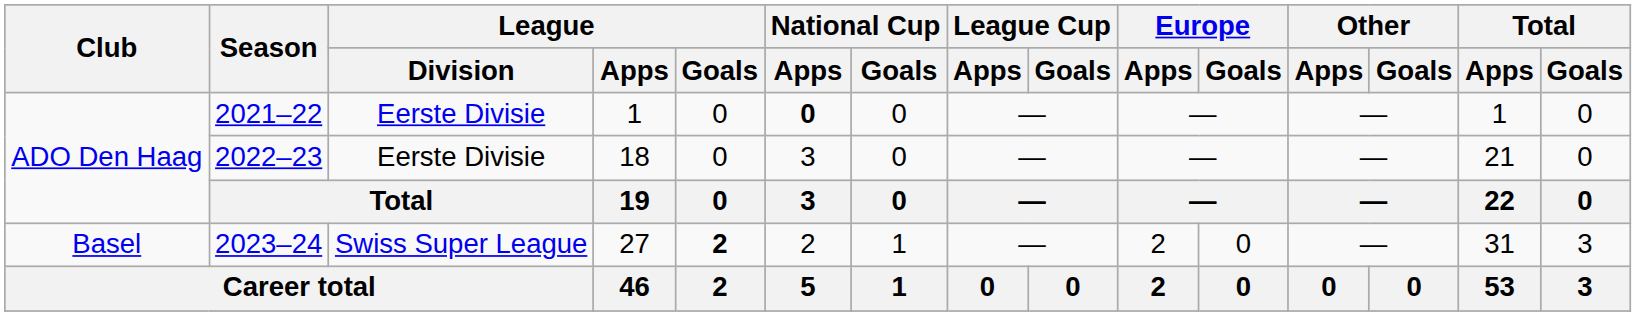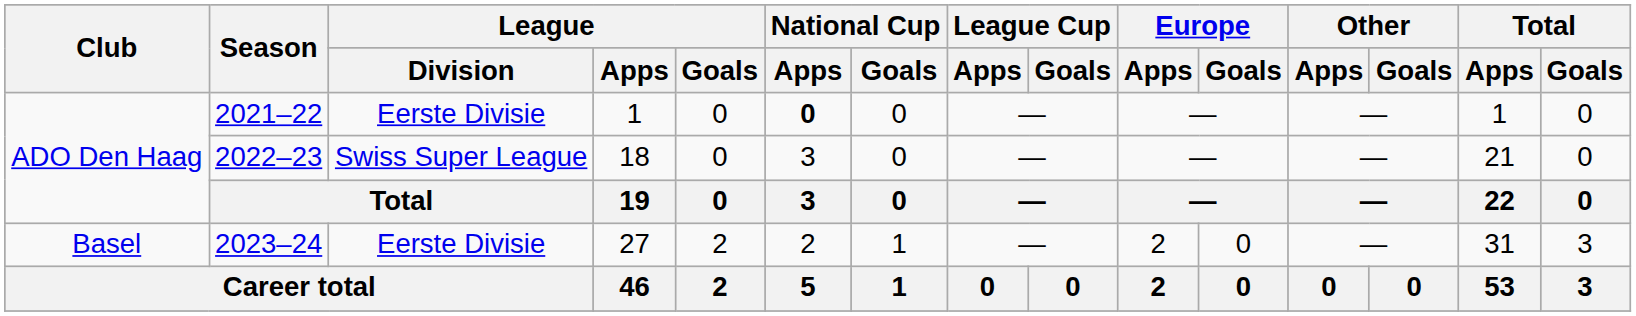2022–23 | League / Division: Eerste Divisie -> Swiss Super League
2023–24 | League / Division: Swiss Super League -> Eerste Divisie
2023–24 | League / Goals: bold -> normal
